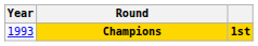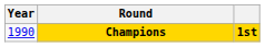Champions | Year: 1993 -> 1990
